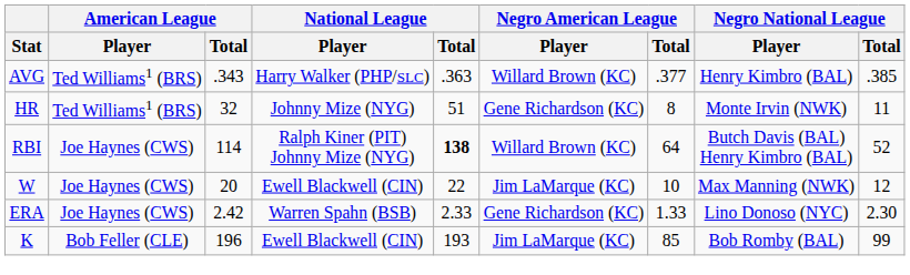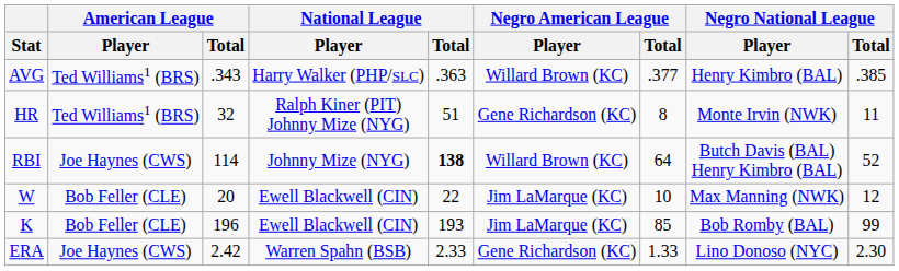HR | National League / Player: Johnny Mize (NYG) -> Ralph Kiner (PIT) Johnny Mize (NYG)
RBI | National League / Player: Ralph Kiner (PIT) Johnny Mize (NYG) -> Johnny Mize (NYG)
W | American League / Player: Joe Haynes (CWS) -> Bob Feller (CLE)
rows swapped: ERA <-> K
